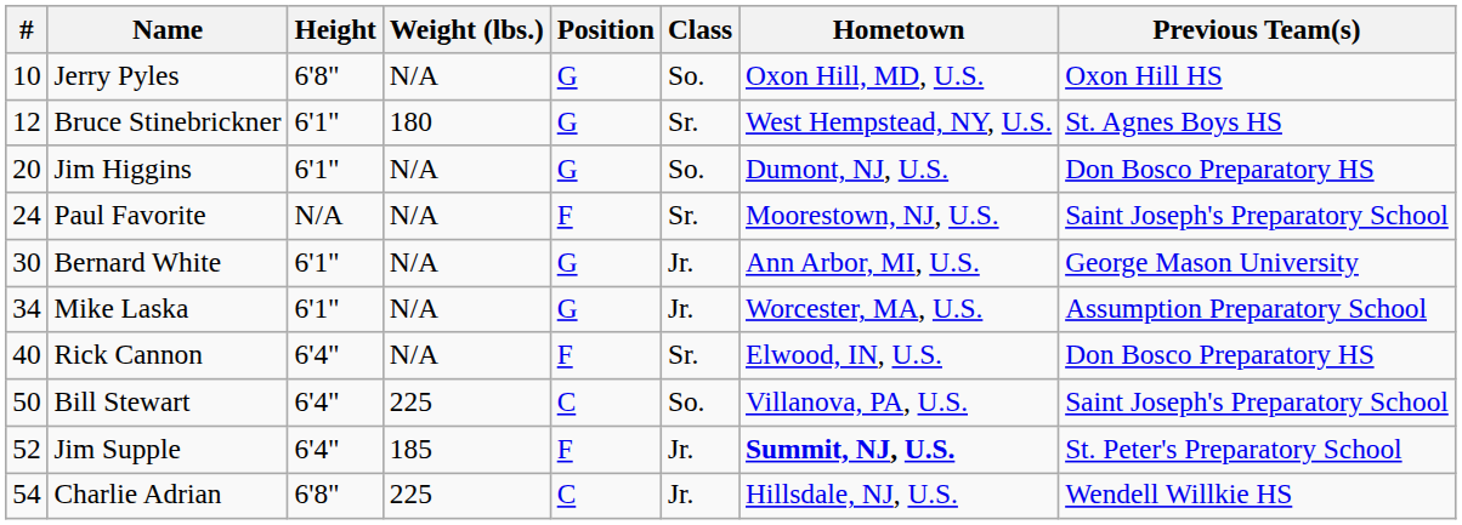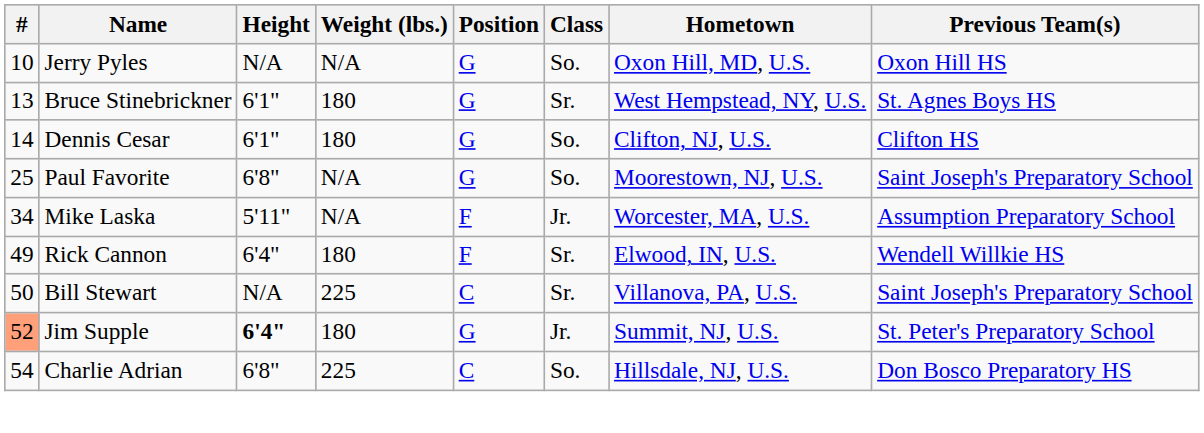Jerry Pyles | Height: 6'8" -> N/A
Bruce Stinebrickner | #: 12 -> 13
+ row: 14 | Dennis Cesar | 6'1" | 180 | G | So. | Clifton, NJ, U.S. | Clifton HS
- row: 20 | Jim Higgins | 6'1" | N/A | G | So. | Dumont, NJ, U.S. | Don Bosco Preparatory HS
Paul Favorite | #: 24 -> 25
Paul Favorite | Height: N/A -> 6'8"
Paul Favorite | Position: F -> G
Paul Favorite | Class: Sr. -> So.
- row: 30 | Bernard White | 6'1" | N/A | G | Jr. | Ann Arbor, MI, U.S. | George Mason University
Mike Laska | Height: 6'1" -> 5'11"
Mike Laska | Position: G -> F
Rick Cannon | #: 40 -> 49
Rick Cannon | Weight (lbs.): N/A -> 180
Rick Cannon | Previous Team(s): Don Bosco Preparatory HS -> Wendell Willkie HS
Bill Stewart | Height: 6'4" -> N/A
Bill Stewart | Class: So. -> Sr.
Jim Supple | #: no background -> lightsalmon background
Jim Supple | Height: normal -> bold
Jim Supple | Weight (lbs.): 185 -> 180
Jim Supple | Position: F -> G
Jim Supple | Hometown: bold -> normal
Charlie Adrian | Class: Jr. -> So.
Charlie Adrian | Previous Team(s): Wendell Willkie HS -> Don Bosco Preparatory HS
